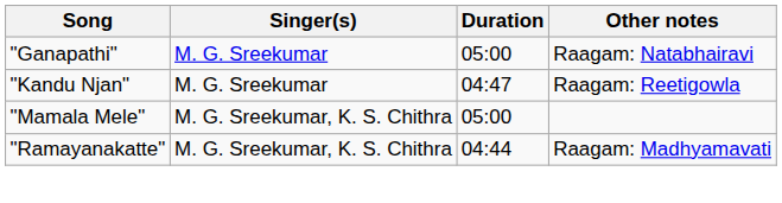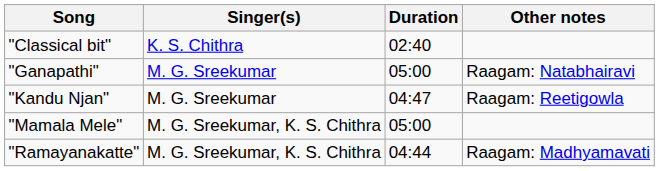+ row: "Classical bit" | K. S. Chithra | 02:40
